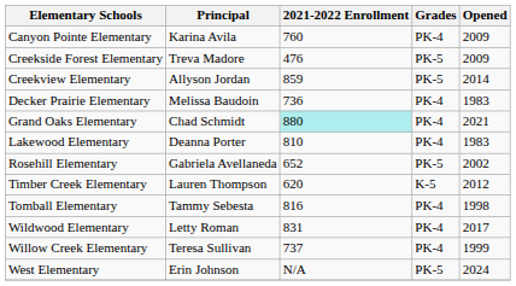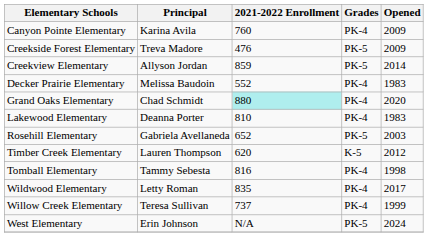Decker Prairie Elementary | 2021-2022 Enrollment: 736 -> 552
Grand Oaks Elementary | Opened: 2021 -> 2020
Rosehill Elementary | Opened: 2002 -> 2003
Wildwood Elementary | 2021-2022 Enrollment: 831 -> 835
